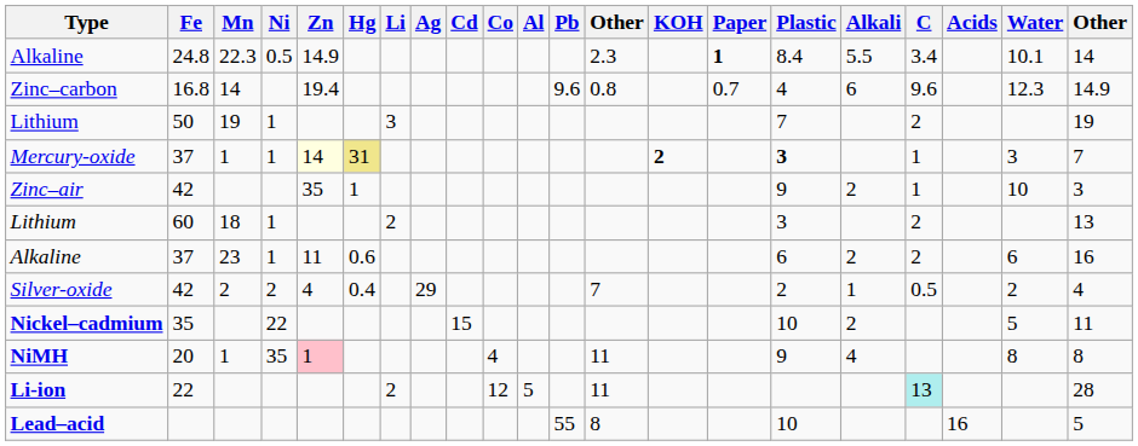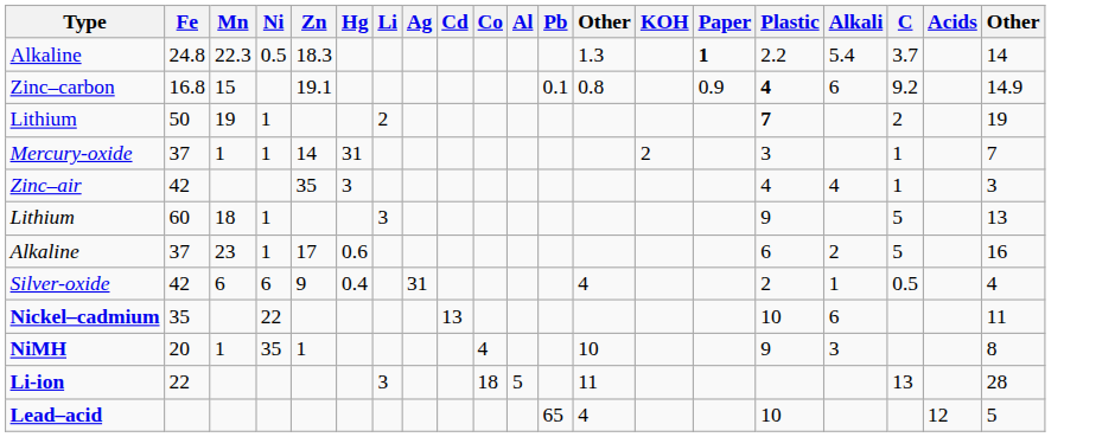- column: Water | 10.1 | 12.3 | 3 | 10 | 6 | 2 | 5 | 8
Alkaline / 24.8 | Zn: 14.9 -> 18.3
Alkaline / 24.8 | column 13: 2.3 -> 1.3
Alkaline / 24.8 | Plastic: 8.4 -> 2.2
Alkaline / 24.8 | Alkali: 5.5 -> 5.4
Alkaline / 24.8 | C: 3.4 -> 3.7
Zinc–carbon | Mn: 14 -> 15
Zinc–carbon | Zn: 19.4 -> 19.1
Zinc–carbon | Pb: 9.6 -> 0.1
Zinc–carbon | Paper: 0.7 -> 0.9
Zinc–carbon | Plastic: normal -> bold
Zinc–carbon | C: 9.6 -> 9.2
Lithium / 50 | Li: 3 -> 2
Lithium / 50 | Plastic: normal -> bold
Mercury-oxide | Zn: lightyellow background -> no background
Mercury-oxide | Hg: khaki background -> no background
Mercury-oxide | KOH: bold -> normal
Mercury-oxide | Plastic: bold -> normal
Zinc–air | Hg: 1 -> 3
Zinc–air | Plastic: 9 -> 4
Zinc–air | Alkali: 2 -> 4
Lithium / 60 | Li: 2 -> 3
Lithium / 60 | Plastic: 3 -> 9
Lithium / 60 | C: 2 -> 5
Alkaline / 37 | Zn: 11 -> 17
Alkaline / 37 | C: 2 -> 5
Silver-oxide | Mn: 2 -> 6
Silver-oxide | Ni: 2 -> 6
Silver-oxide | Zn: 4 -> 9
Silver-oxide | Ag: 29 -> 31
Silver-oxide | column 13: 7 -> 4
Nickel–cadmium | Cd: 15 -> 13
Nickel–cadmium | Alkali: 2 -> 6
NiMH | Zn: pink background -> no background
NiMH | column 13: 11 -> 10
NiMH | Alkali: 4 -> 3
Li-ion | Li: 2 -> 3
Li-ion | Co: 12 -> 18
Li-ion | C: paleturquoise background -> no background
Lead–acid | Pb: 55 -> 65
Lead–acid | column 13: 8 -> 4
Lead–acid | Acids: 16 -> 12
